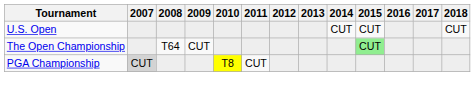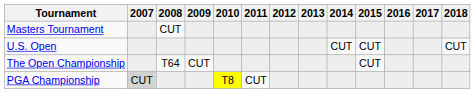+ row: Masters Tournament | CUT
The Open Championship | 2015: lightgreen background -> no background
